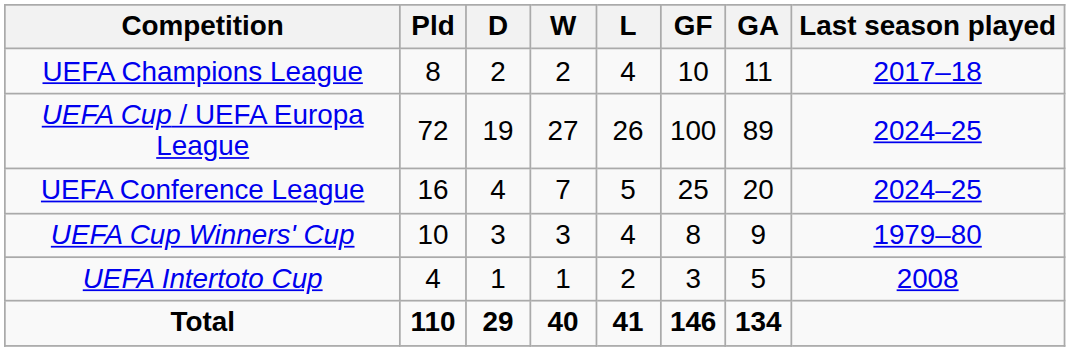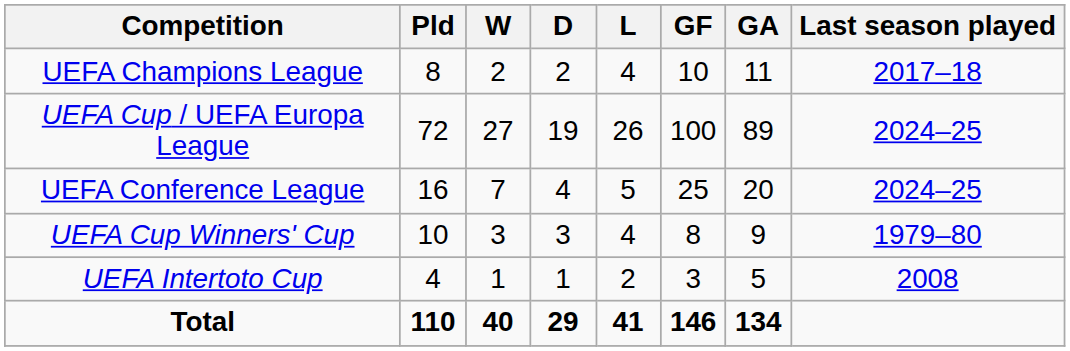columns swapped: W <-> D
